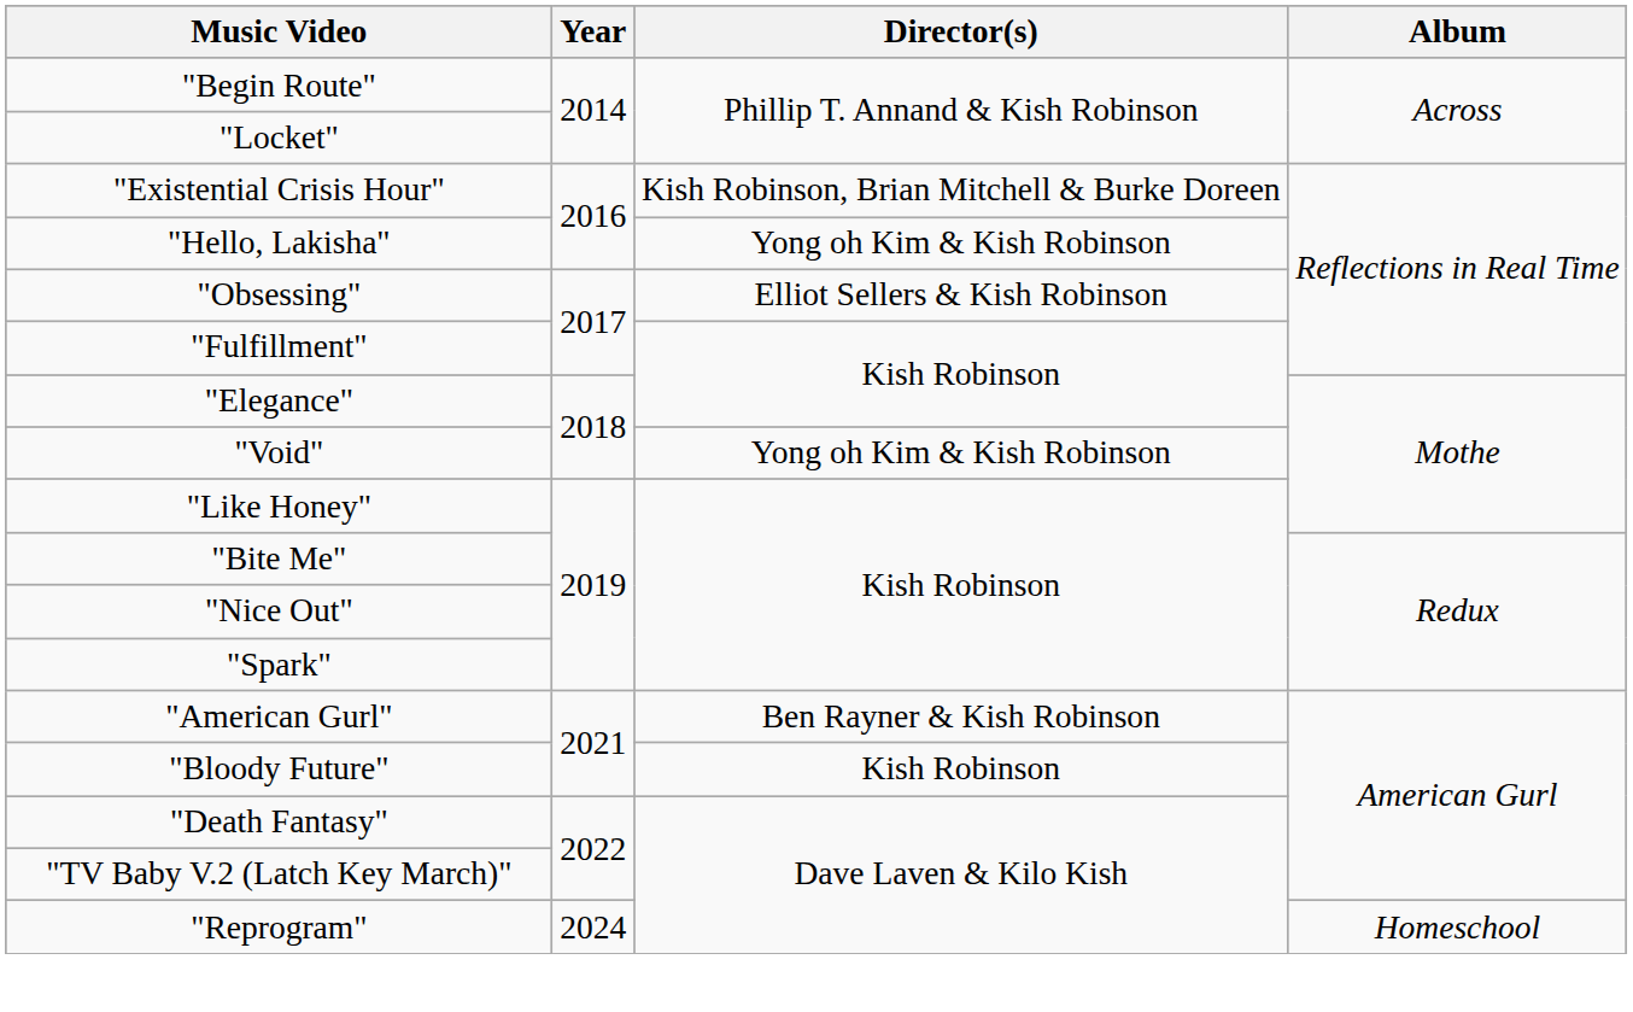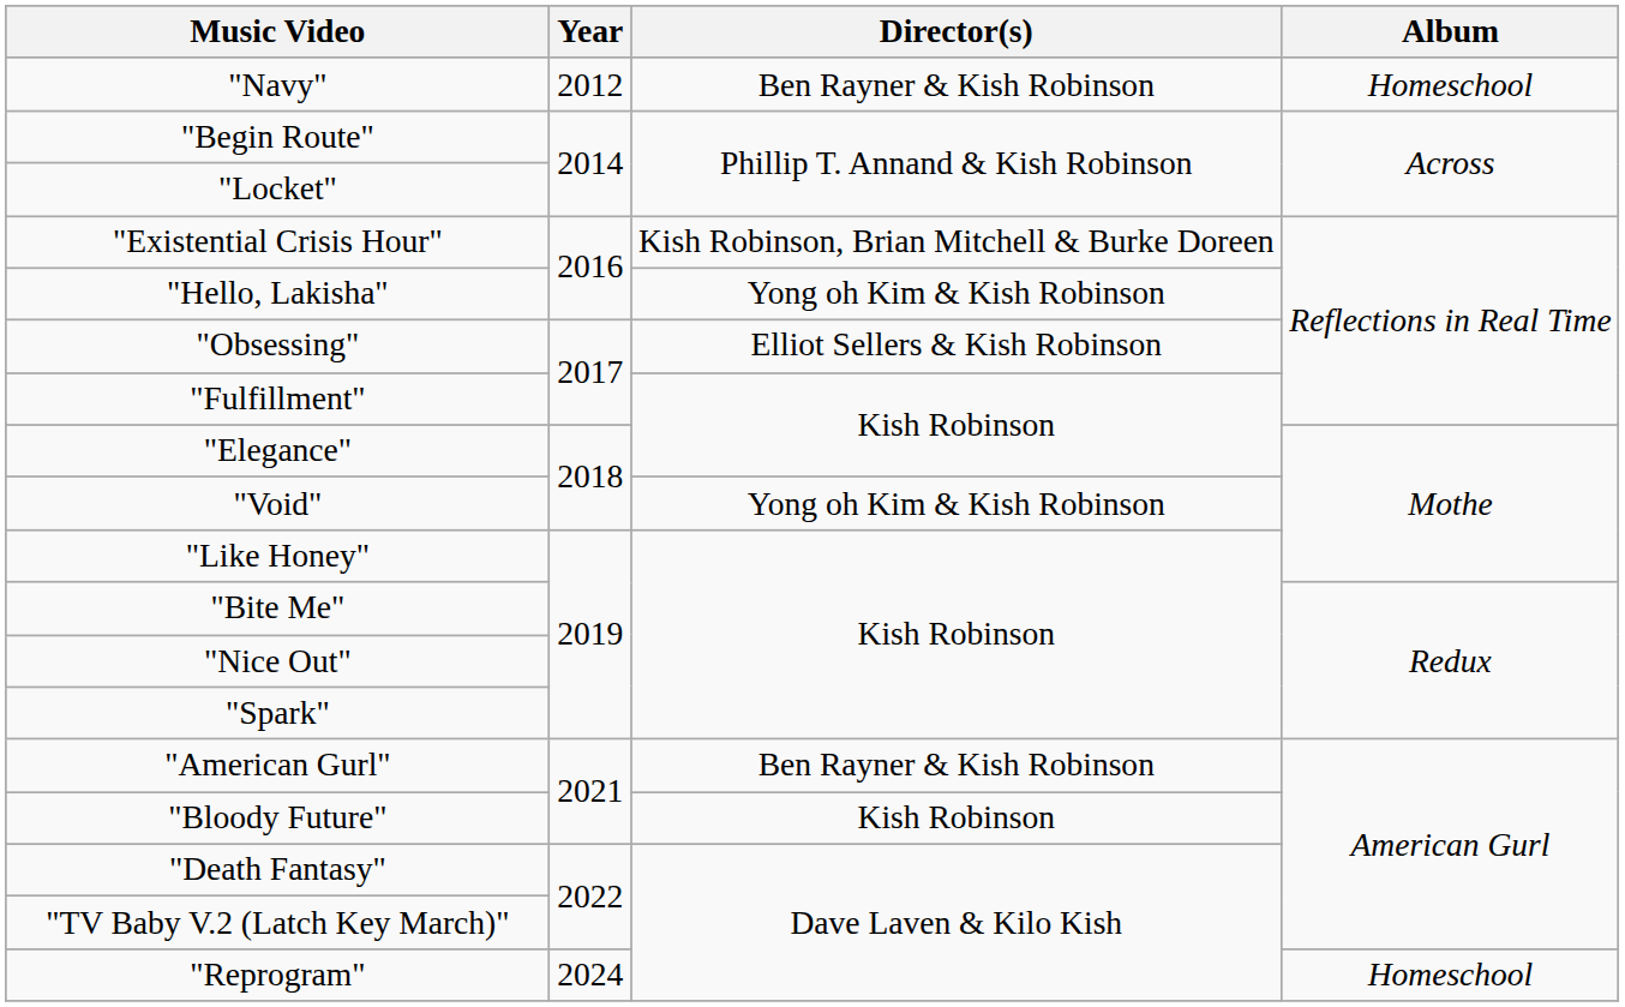+ row: "Navy" | 2012 | Ben Rayner & Kish Robinson | Homeschool
